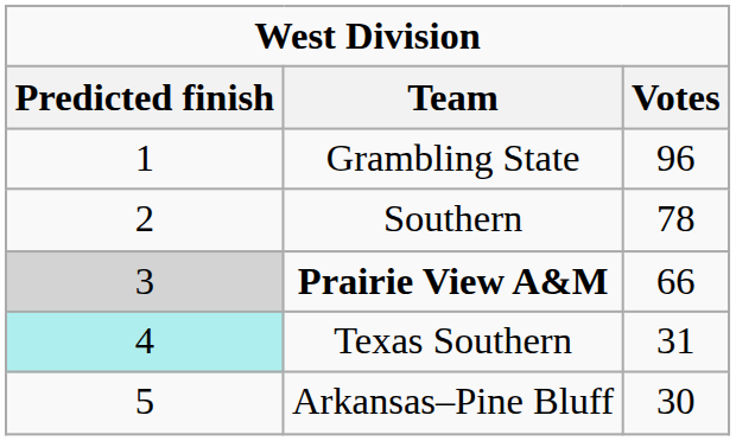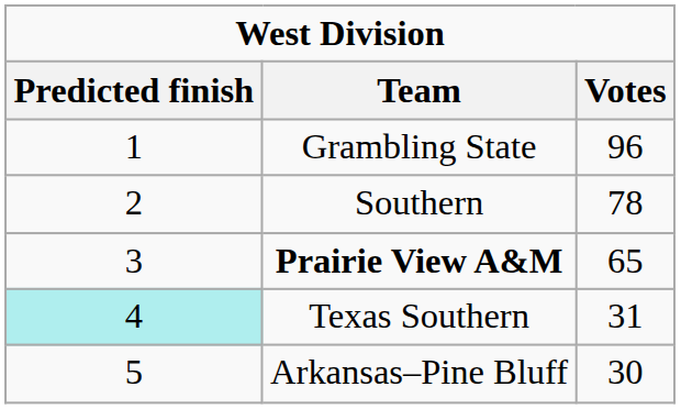Prairie View A&M | Predicted finish: lightgrey background -> no background
Prairie View A&M | Votes: 66 -> 65
